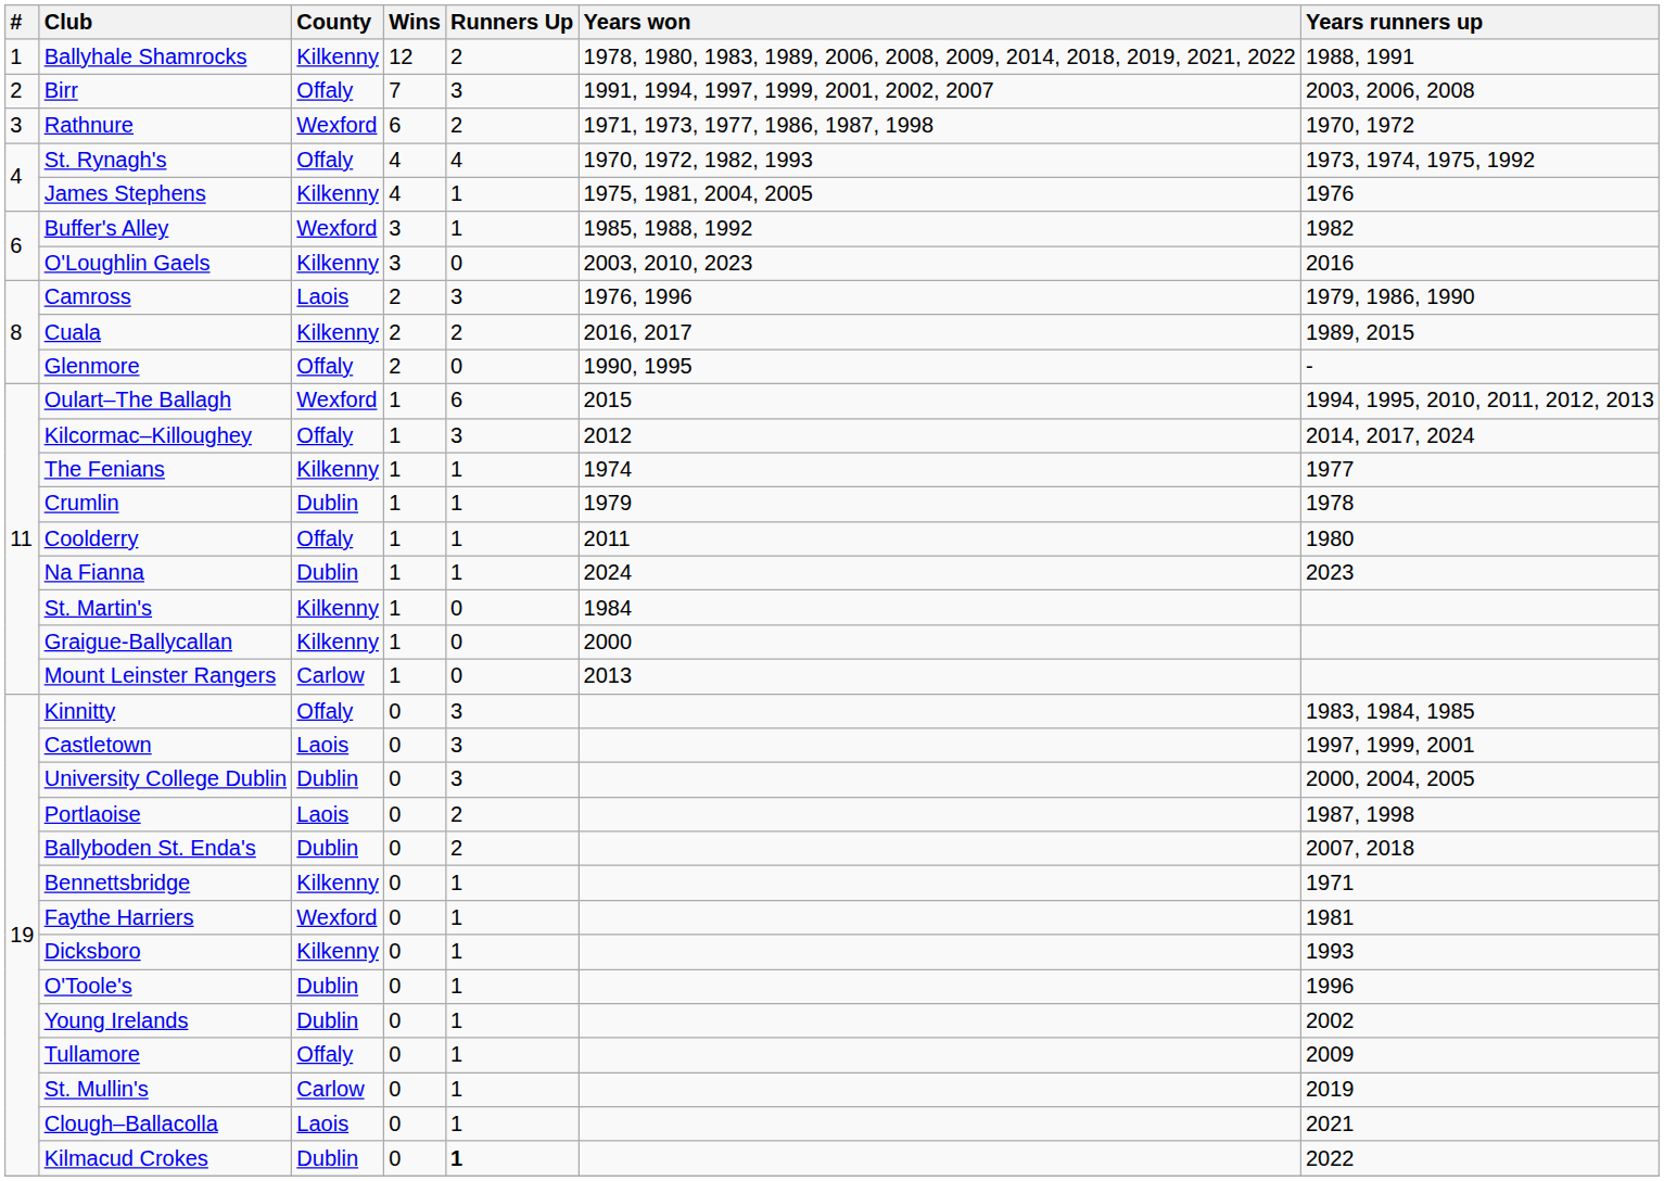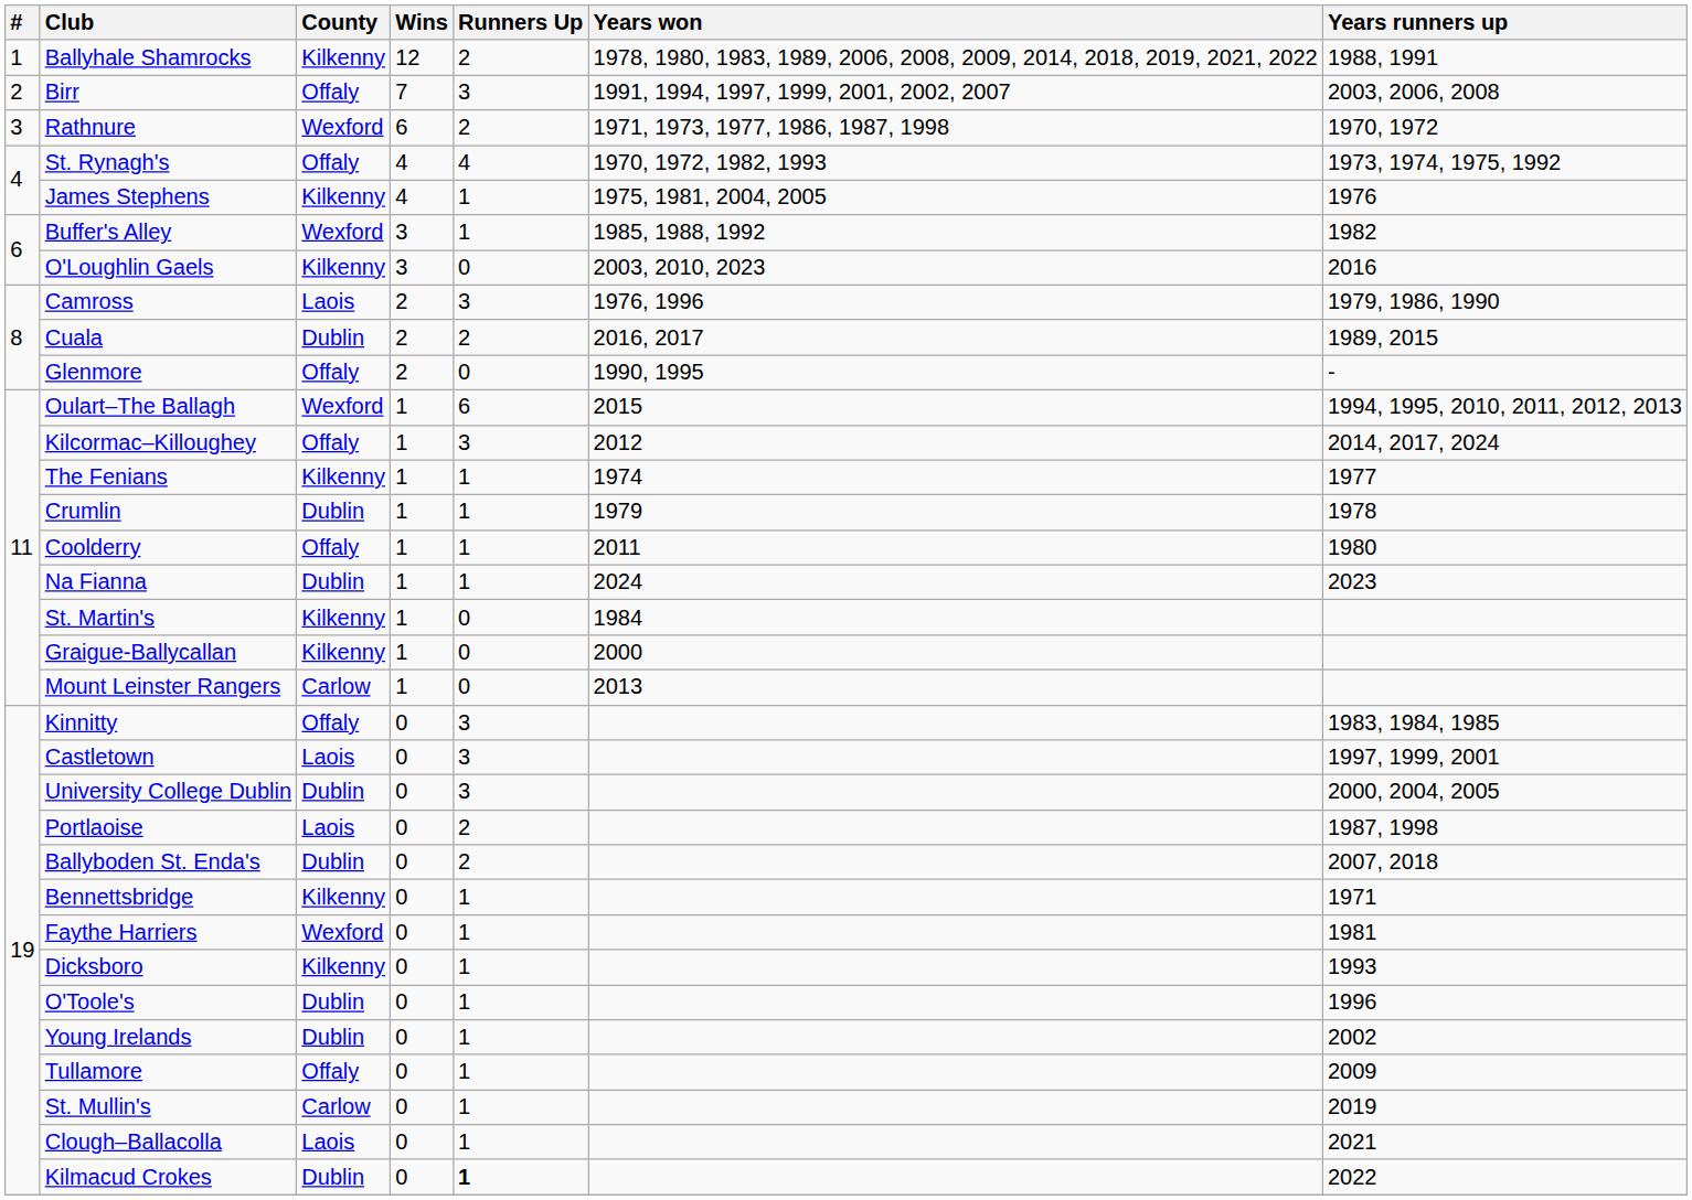Cuala | County: Kilkenny -> Dublin
